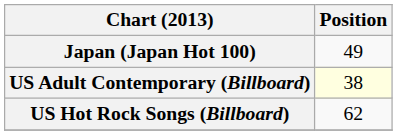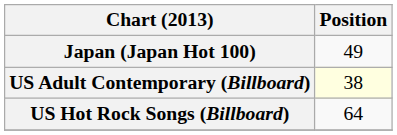US Hot Rock Songs (Billboard) | Position: 62 -> 64
